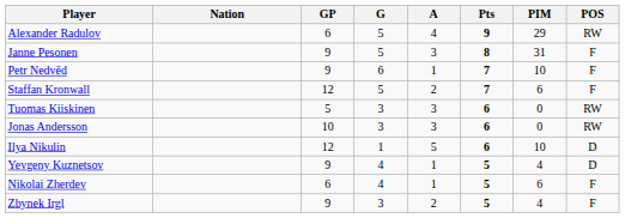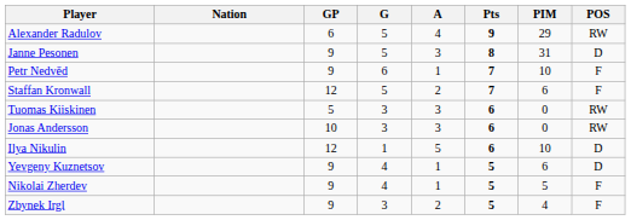Janne Pesonen | POS: F -> D
Yevgeny Kuznetsov | PIM: 4 -> 6
Nikolai Zherdev | GP: 6 -> 9
Nikolai Zherdev | PIM: 6 -> 5
